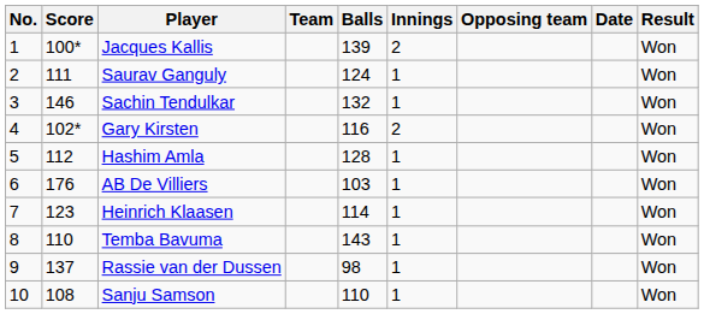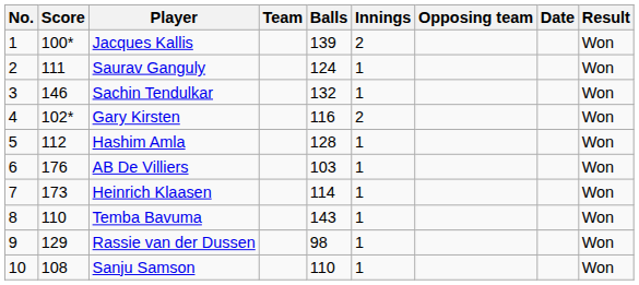Heinrich Klaasen | Score: 123 -> 173
Rassie van der Dussen | Score: 137 -> 129
